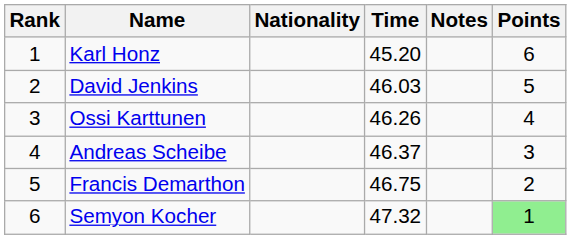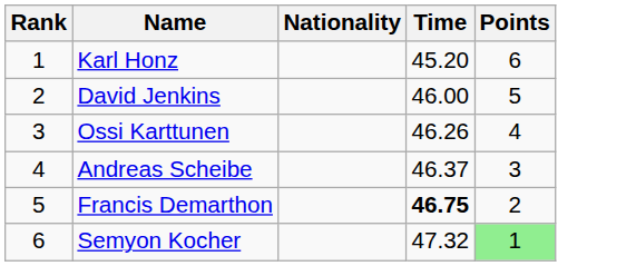- column: Notes
David Jenkins | Time: 46.03 -> 46.00
Francis Demarthon | Time: normal -> bold
